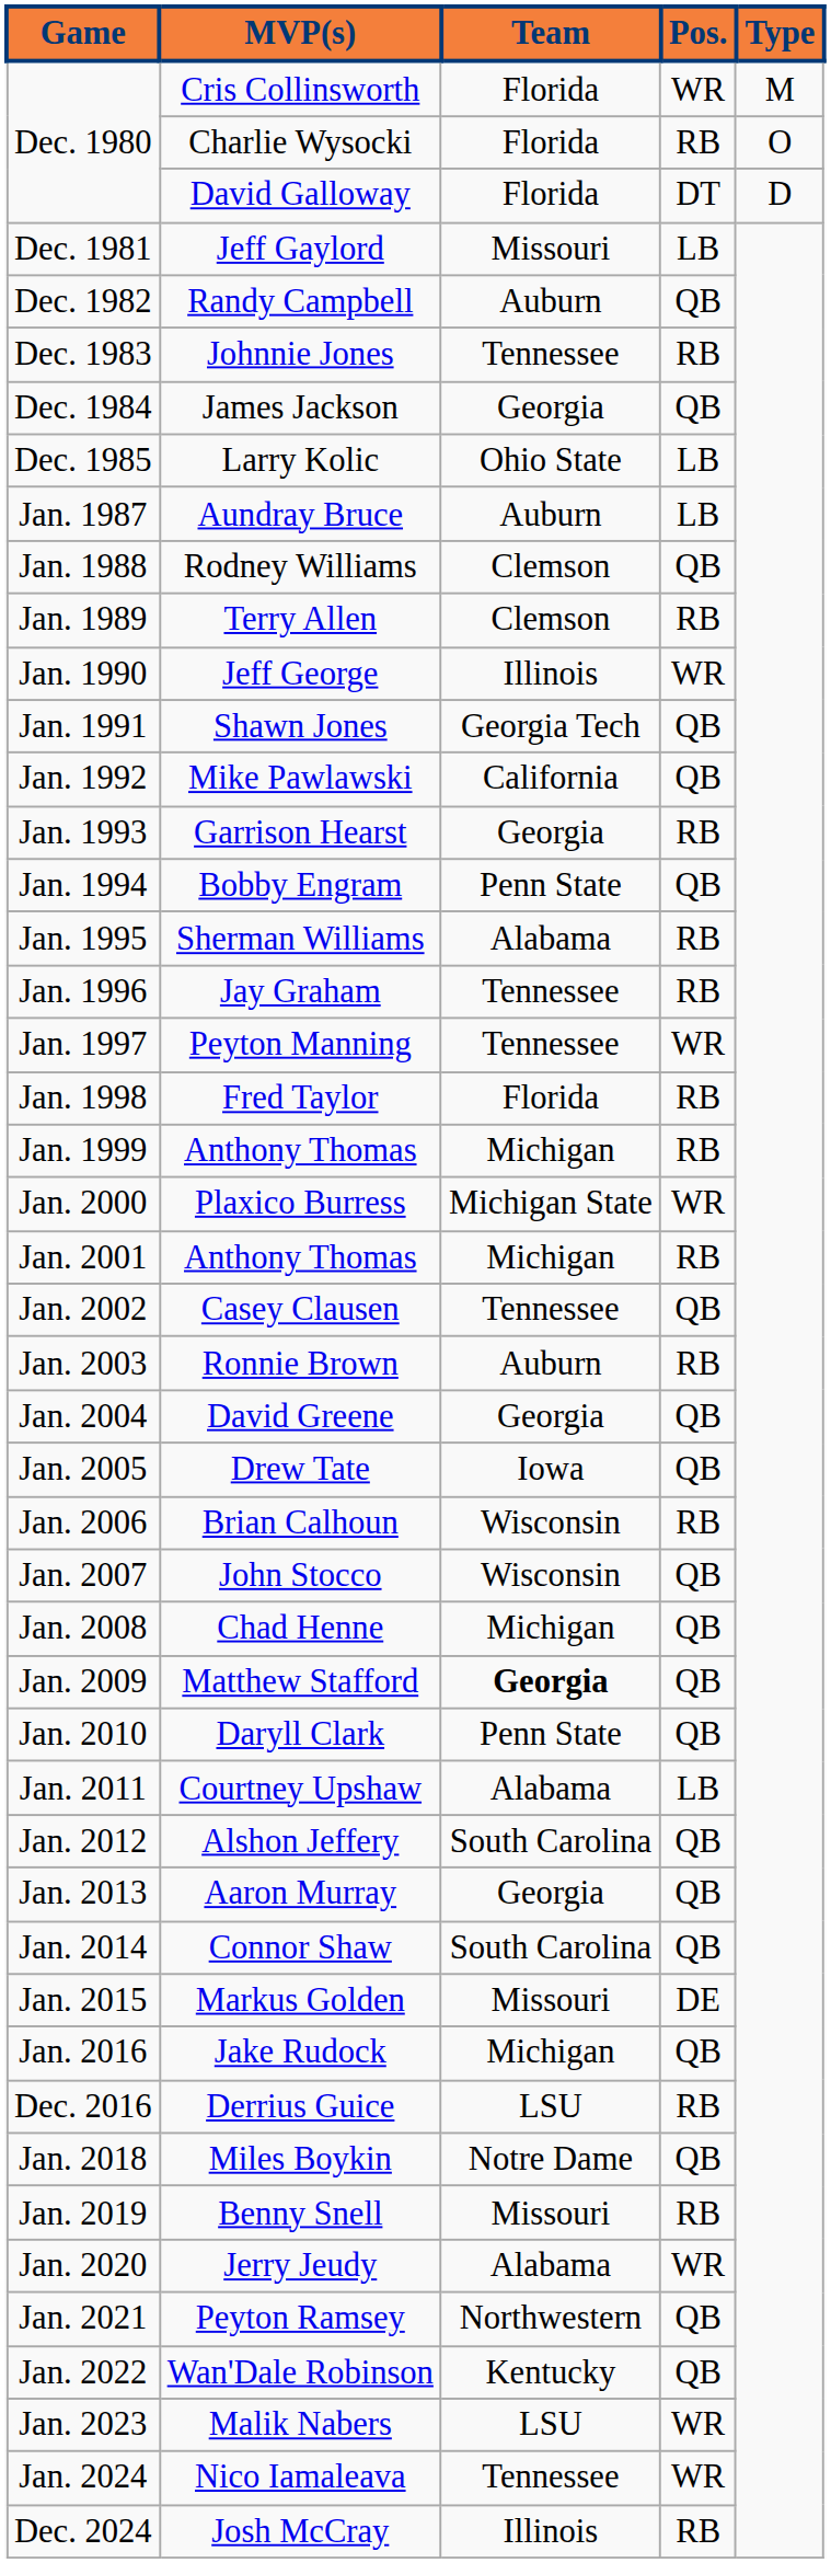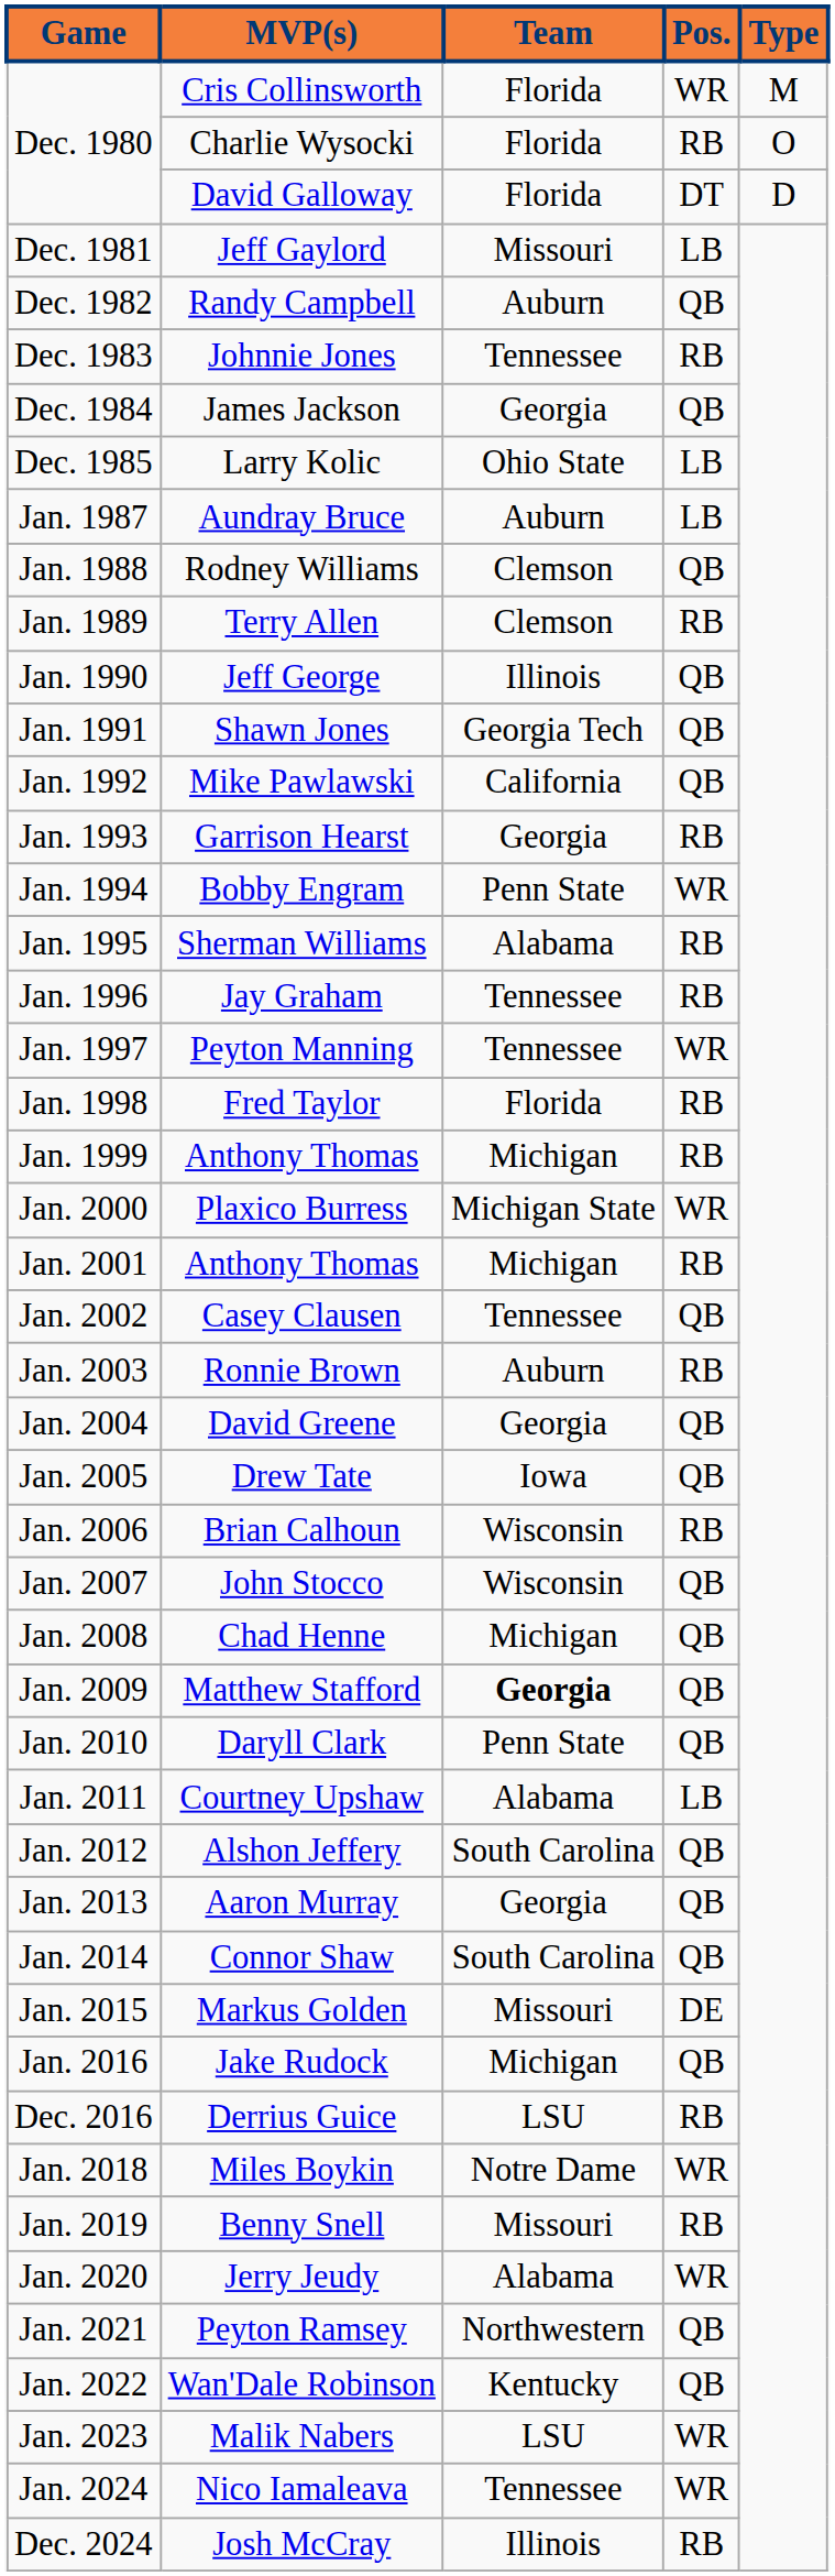Jeff George | Pos.: WR -> QB
Bobby Engram | Pos.: QB -> WR
Miles Boykin | Pos.: QB -> WR
